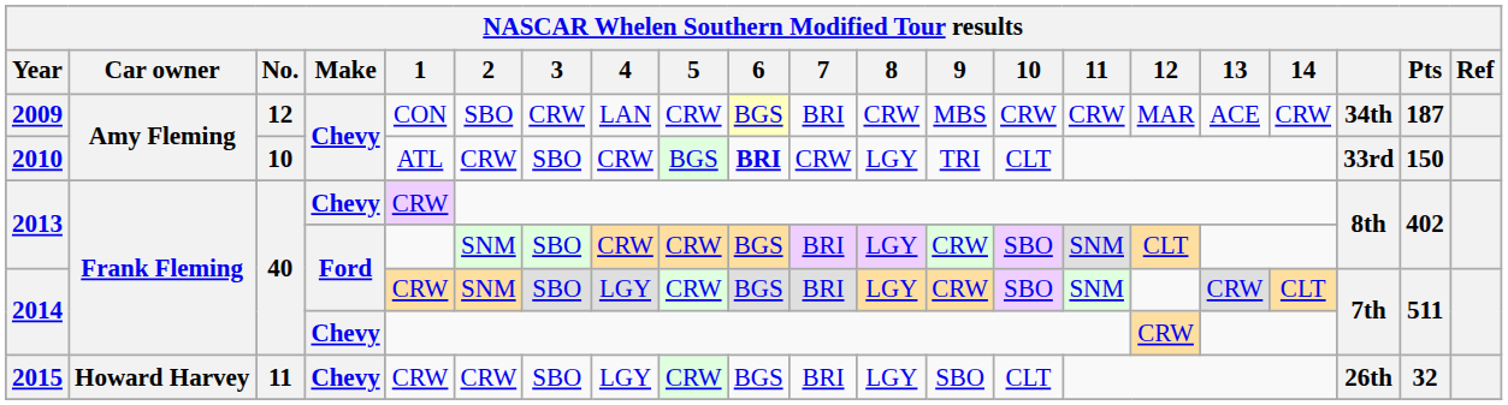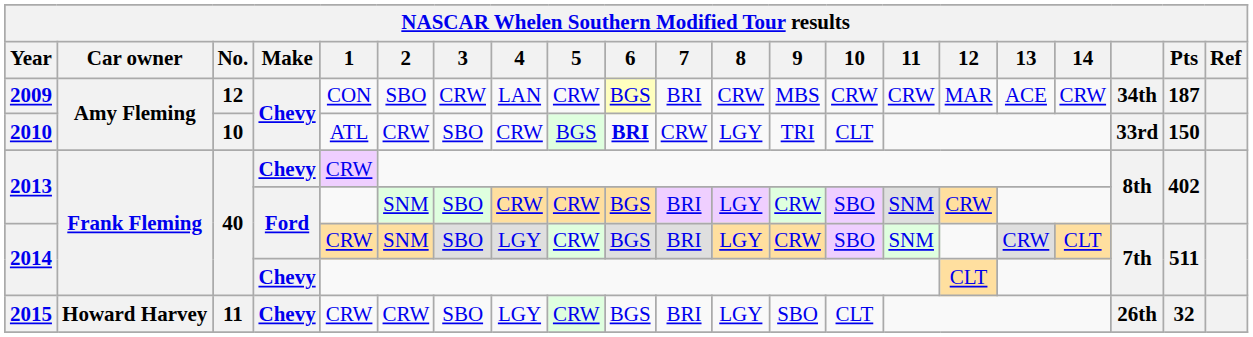2013 / Ford | 12: CLT -> CRW
2014 / Chevy | 12: CRW -> CLT
